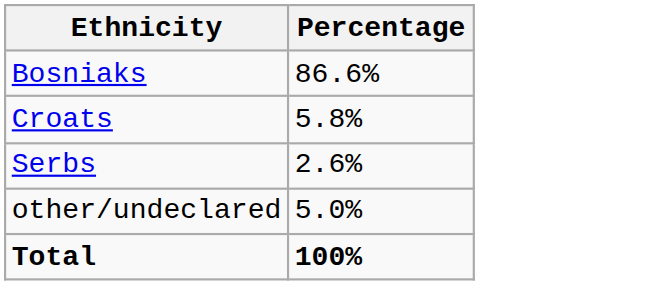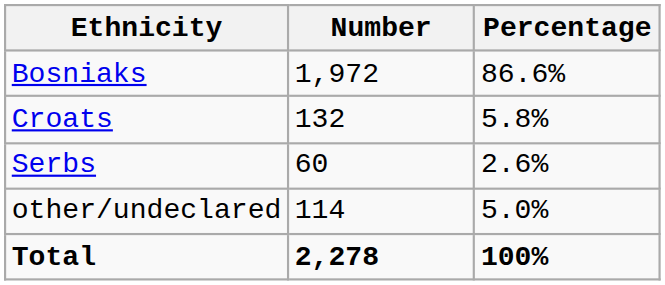+ column: Number | 1,972 | 132 | 60 | 114 | 2,278
